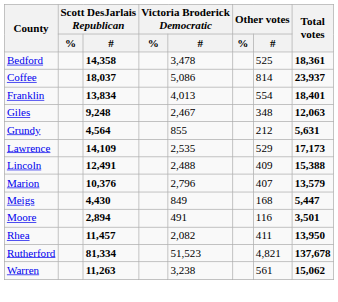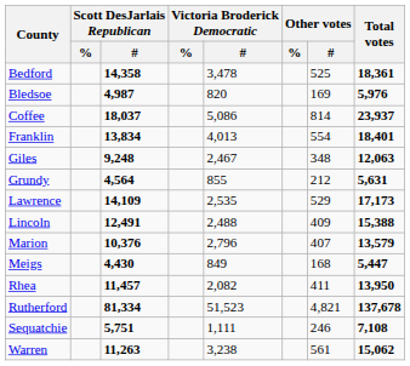+ row: Bledsoe | 4,987 | 820 | 169 | 5,976
- row: Moore | 2,894 | 491 | 116 | 3,501
+ row: Sequatchie | 5,751 | 1,111 | 246 | 7,108
